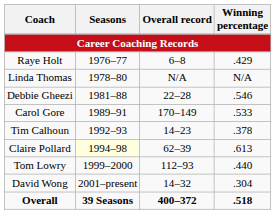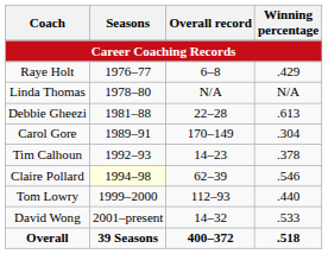Debbie Gheezi | Winning percentage: .546 -> .613
Carol Gore | Winning percentage: .533 -> .304
Claire Pollard | Winning percentage: .613 -> .546
David Wong | Winning percentage: .304 -> .533
